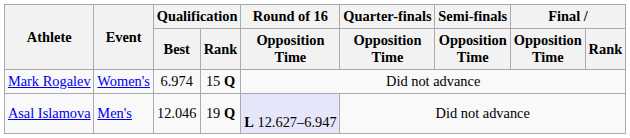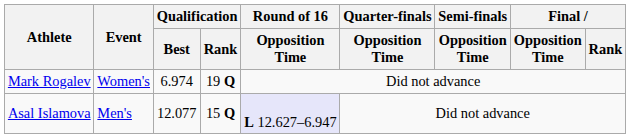Mark Rogalev | Qualification / Rank: 15 Q -> 19 Q
Asal Islamova | Qualification / Best: 12.046 -> 12.077
Asal Islamova | Qualification / Rank: 19 Q -> 15 Q
